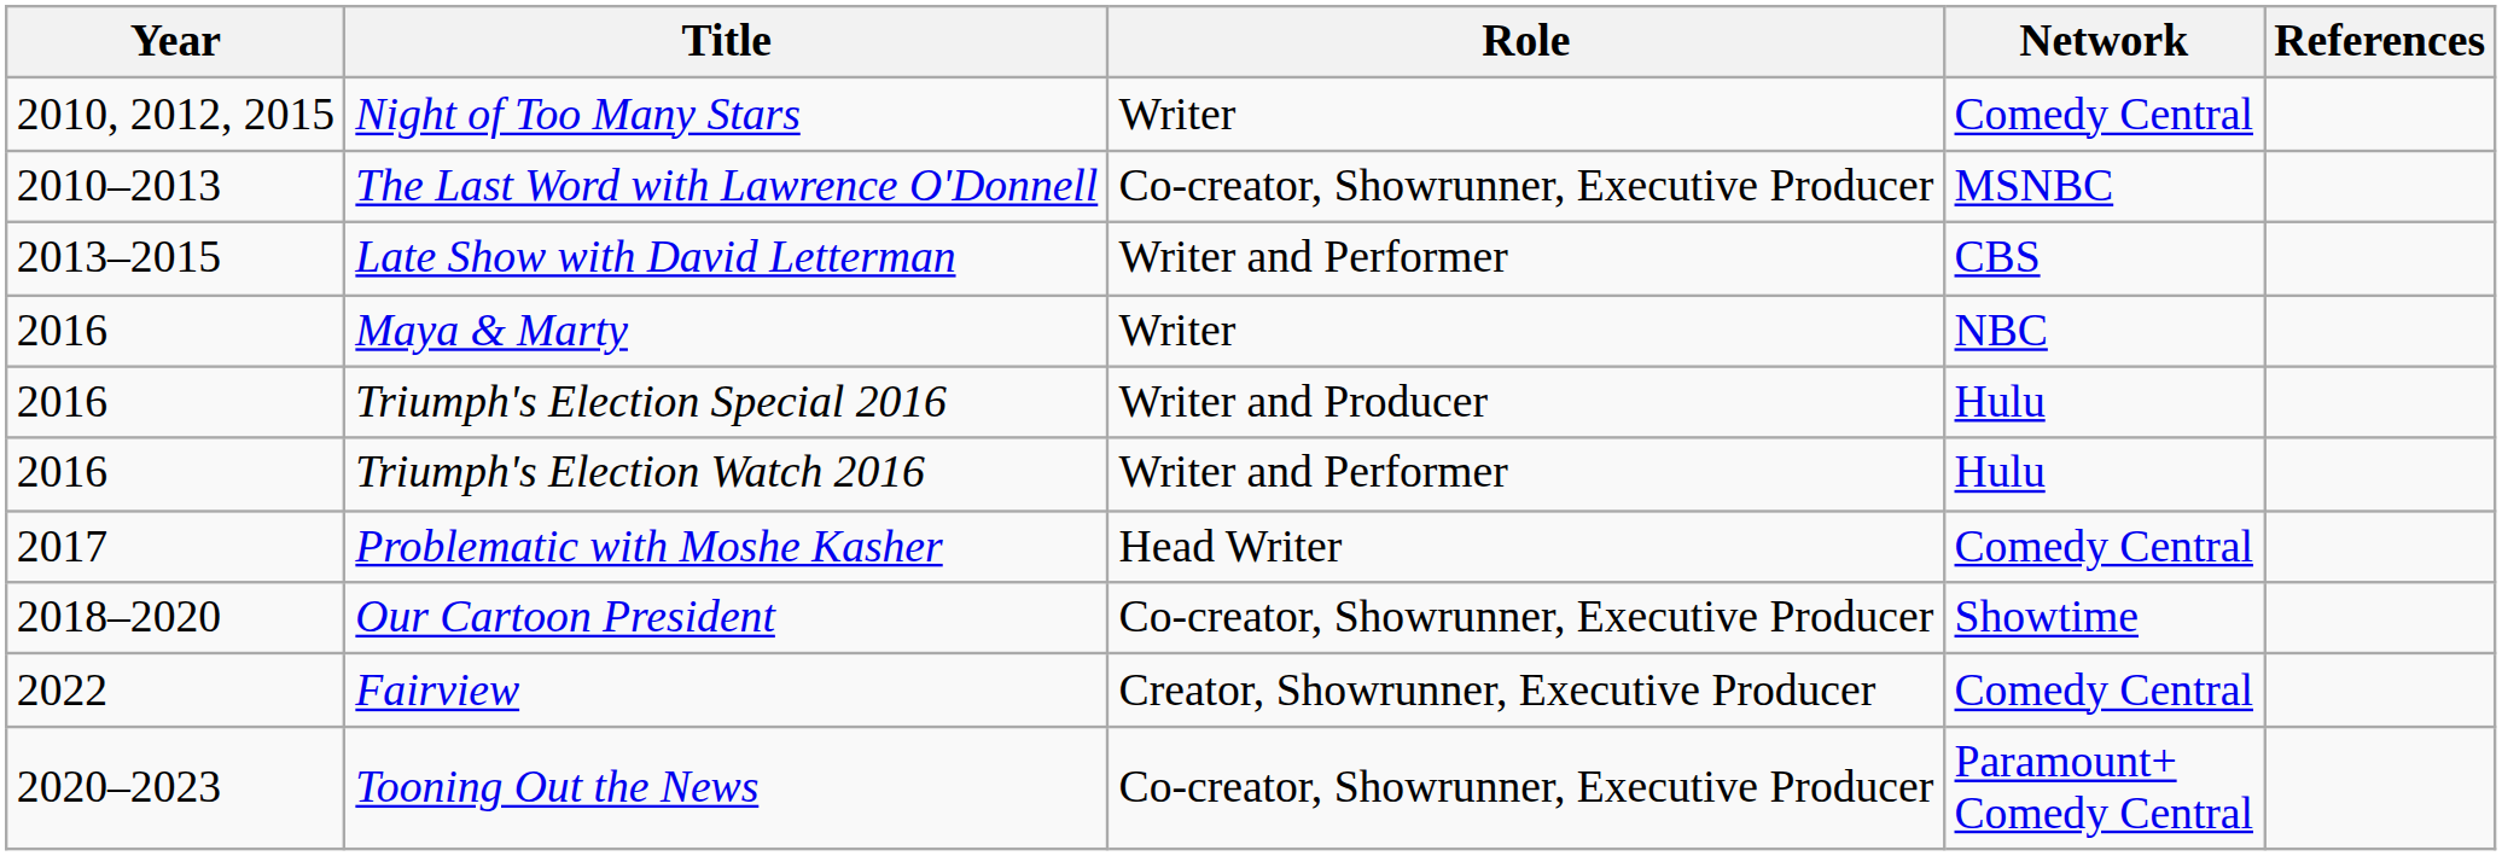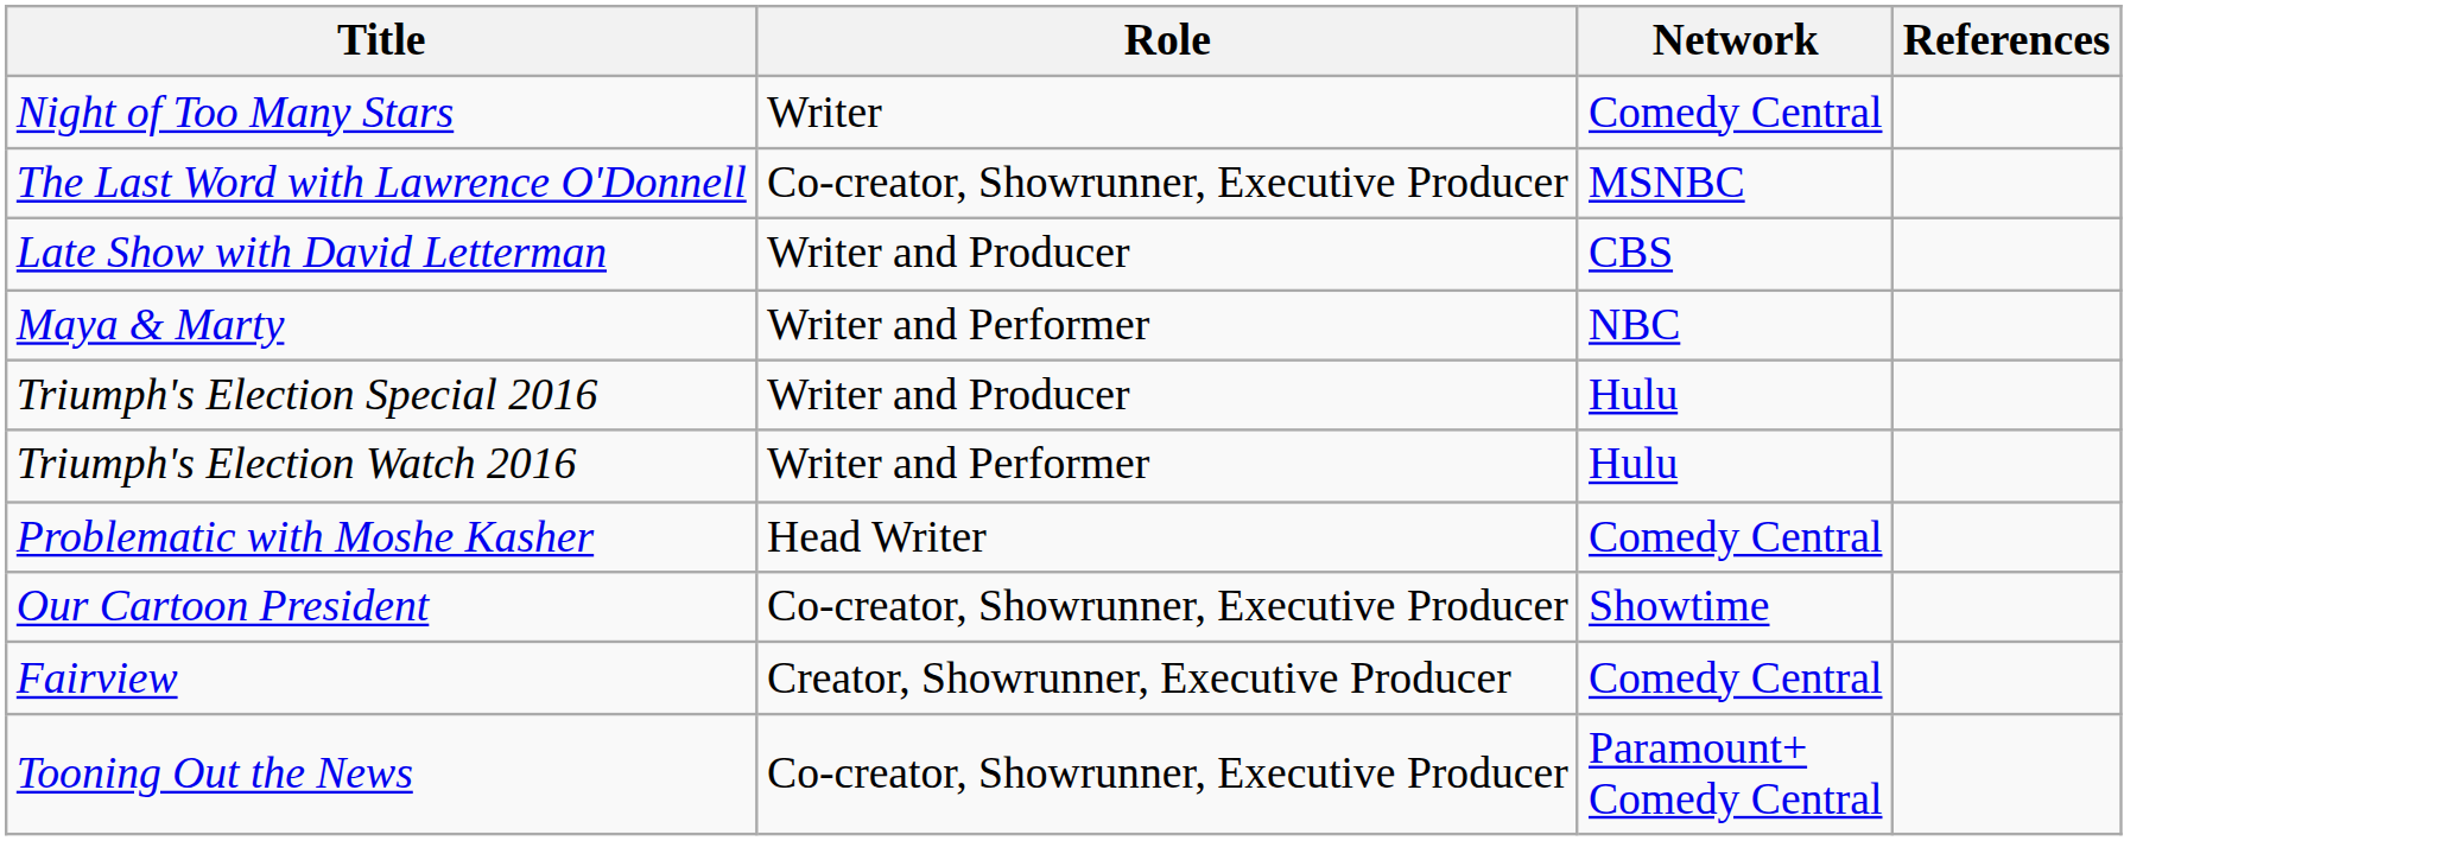- column: Year | 2010, 2012, 2015 | 2010–2013 | 2013–2015 | 2016 | 2016 | 2016 | 2017 | 2018–2020 | 2022 | 2020–2023
Late Show with David Letterman | Role: Writer and Performer -> Writer and Producer
Maya & Marty | Role: Writer -> Writer and Performer
